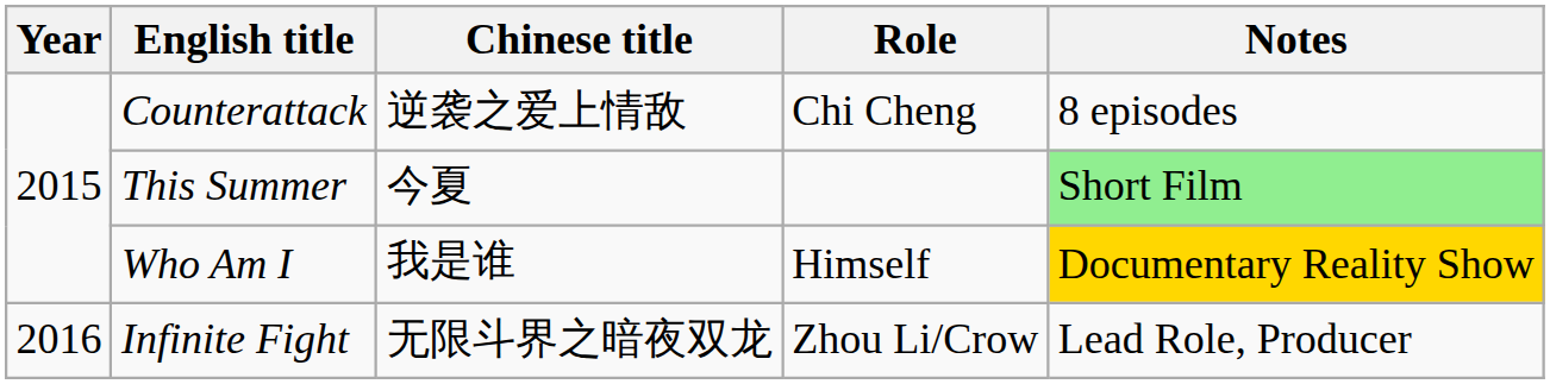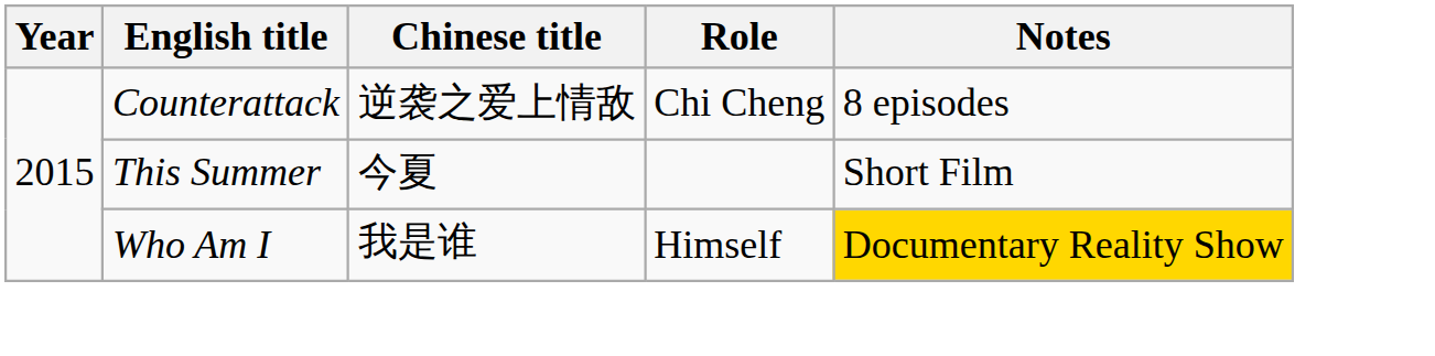This Summer | Notes: lightgreen background -> no background
- row: 2016 | Infinite Fight | 无限斗界之暗夜双龙 | Zhou Li/Crow | Lead Role, Producer
